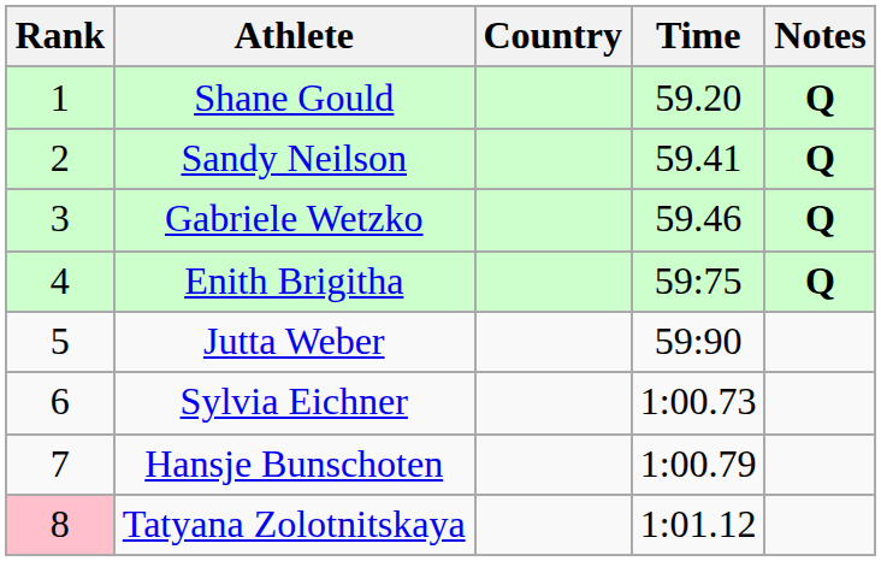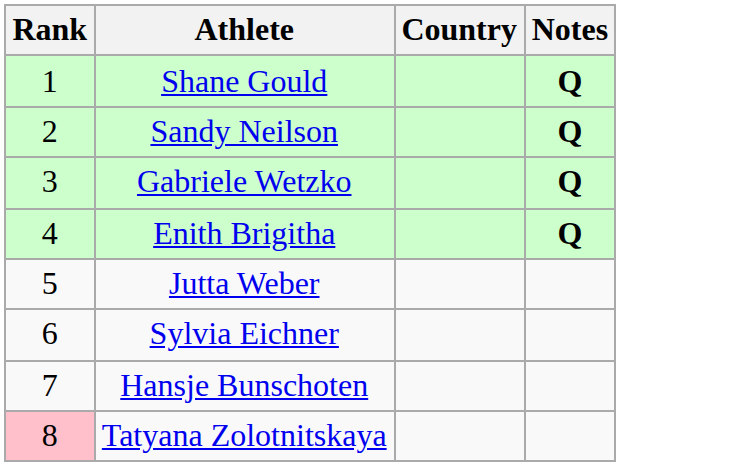- column: Time | 59.20 | 59.41 | 59.46 | 59:75 | 59:90 | 1:00.73 | 1:00.79 | 1:01.12
